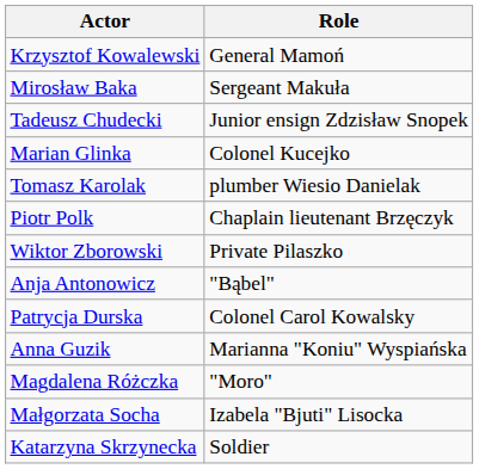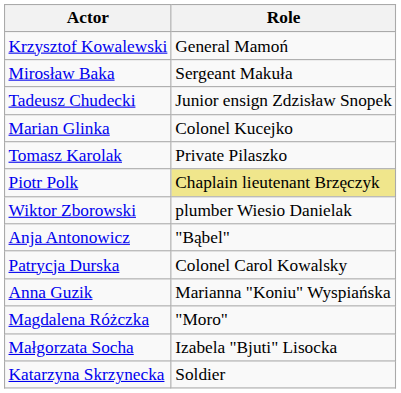Tomasz Karolak | Role: plumber Wiesio Danielak -> Private Pilaszko
Piotr Polk | Role: no background -> khaki background
Wiktor Zborowski | Role: Private Pilaszko -> plumber Wiesio Danielak
